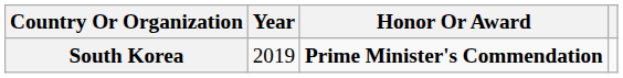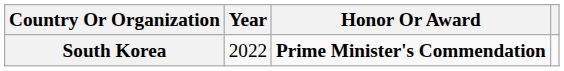South Korea | Year: 2019 -> 2022
